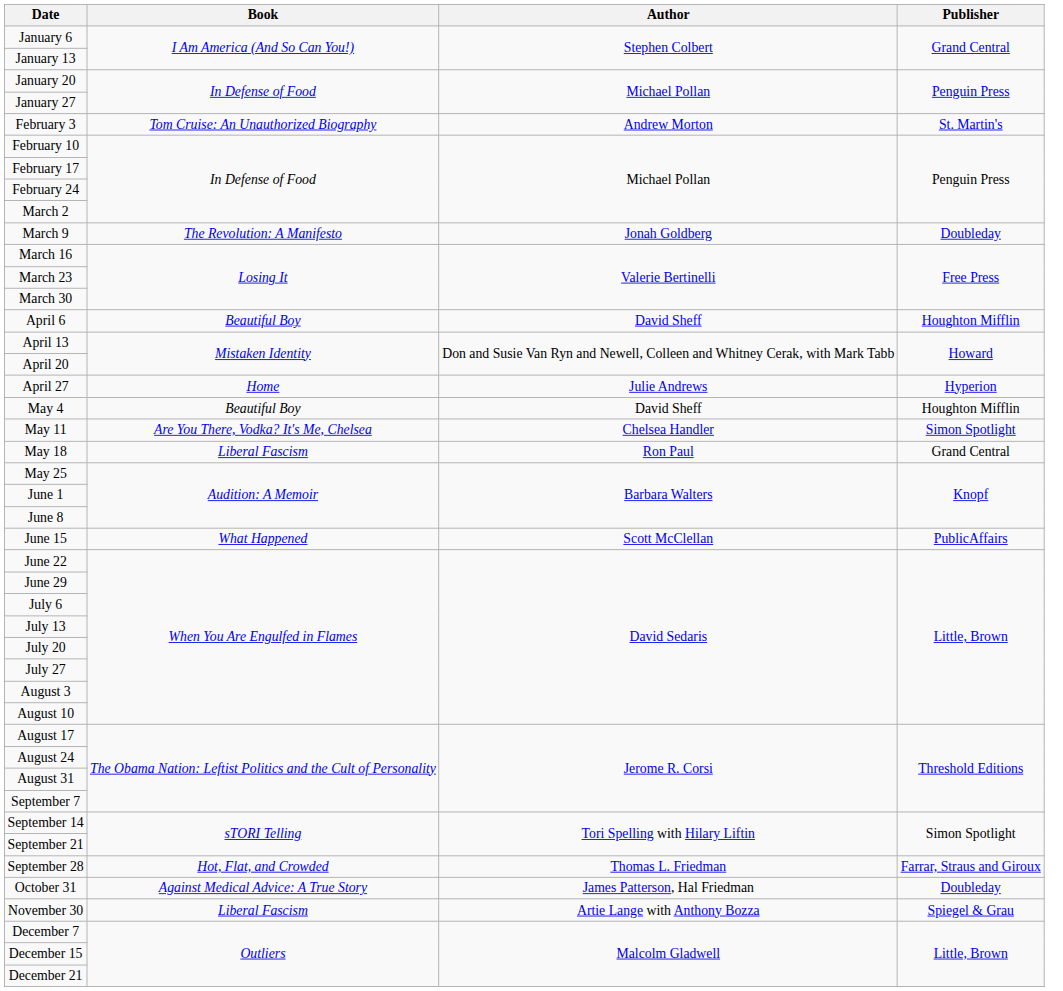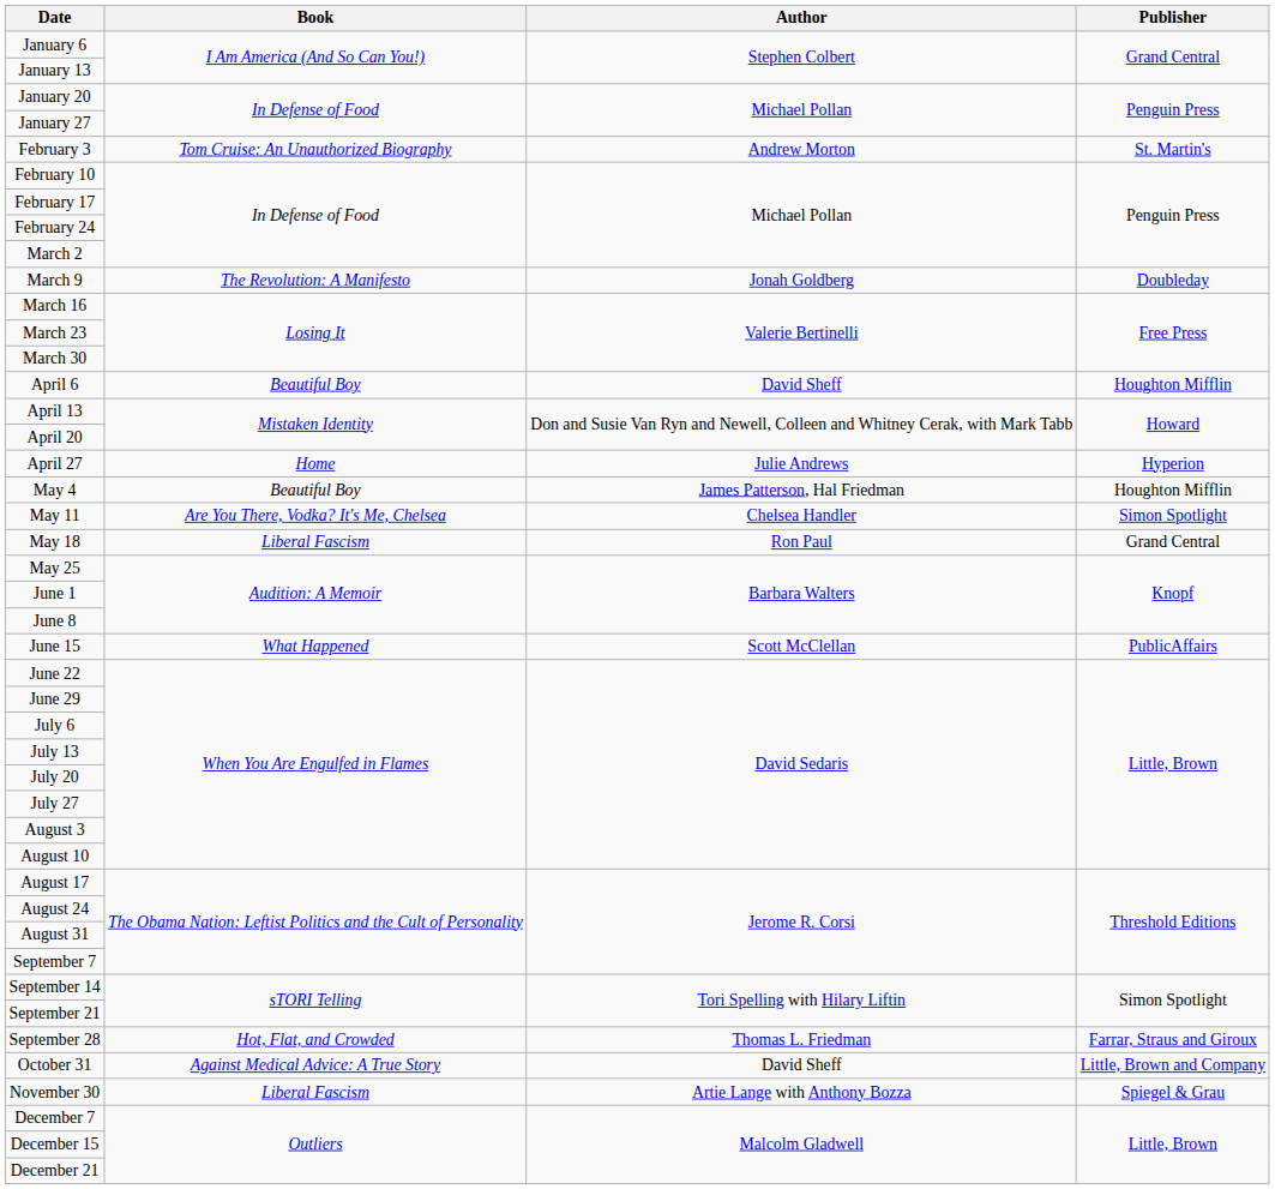May 4 | Author: David Sheff -> James Patterson, Hal Friedman
October 31 | Author: James Patterson, Hal Friedman -> David Sheff
October 31 | Publisher: Doubleday -> Little, Brown and Company
